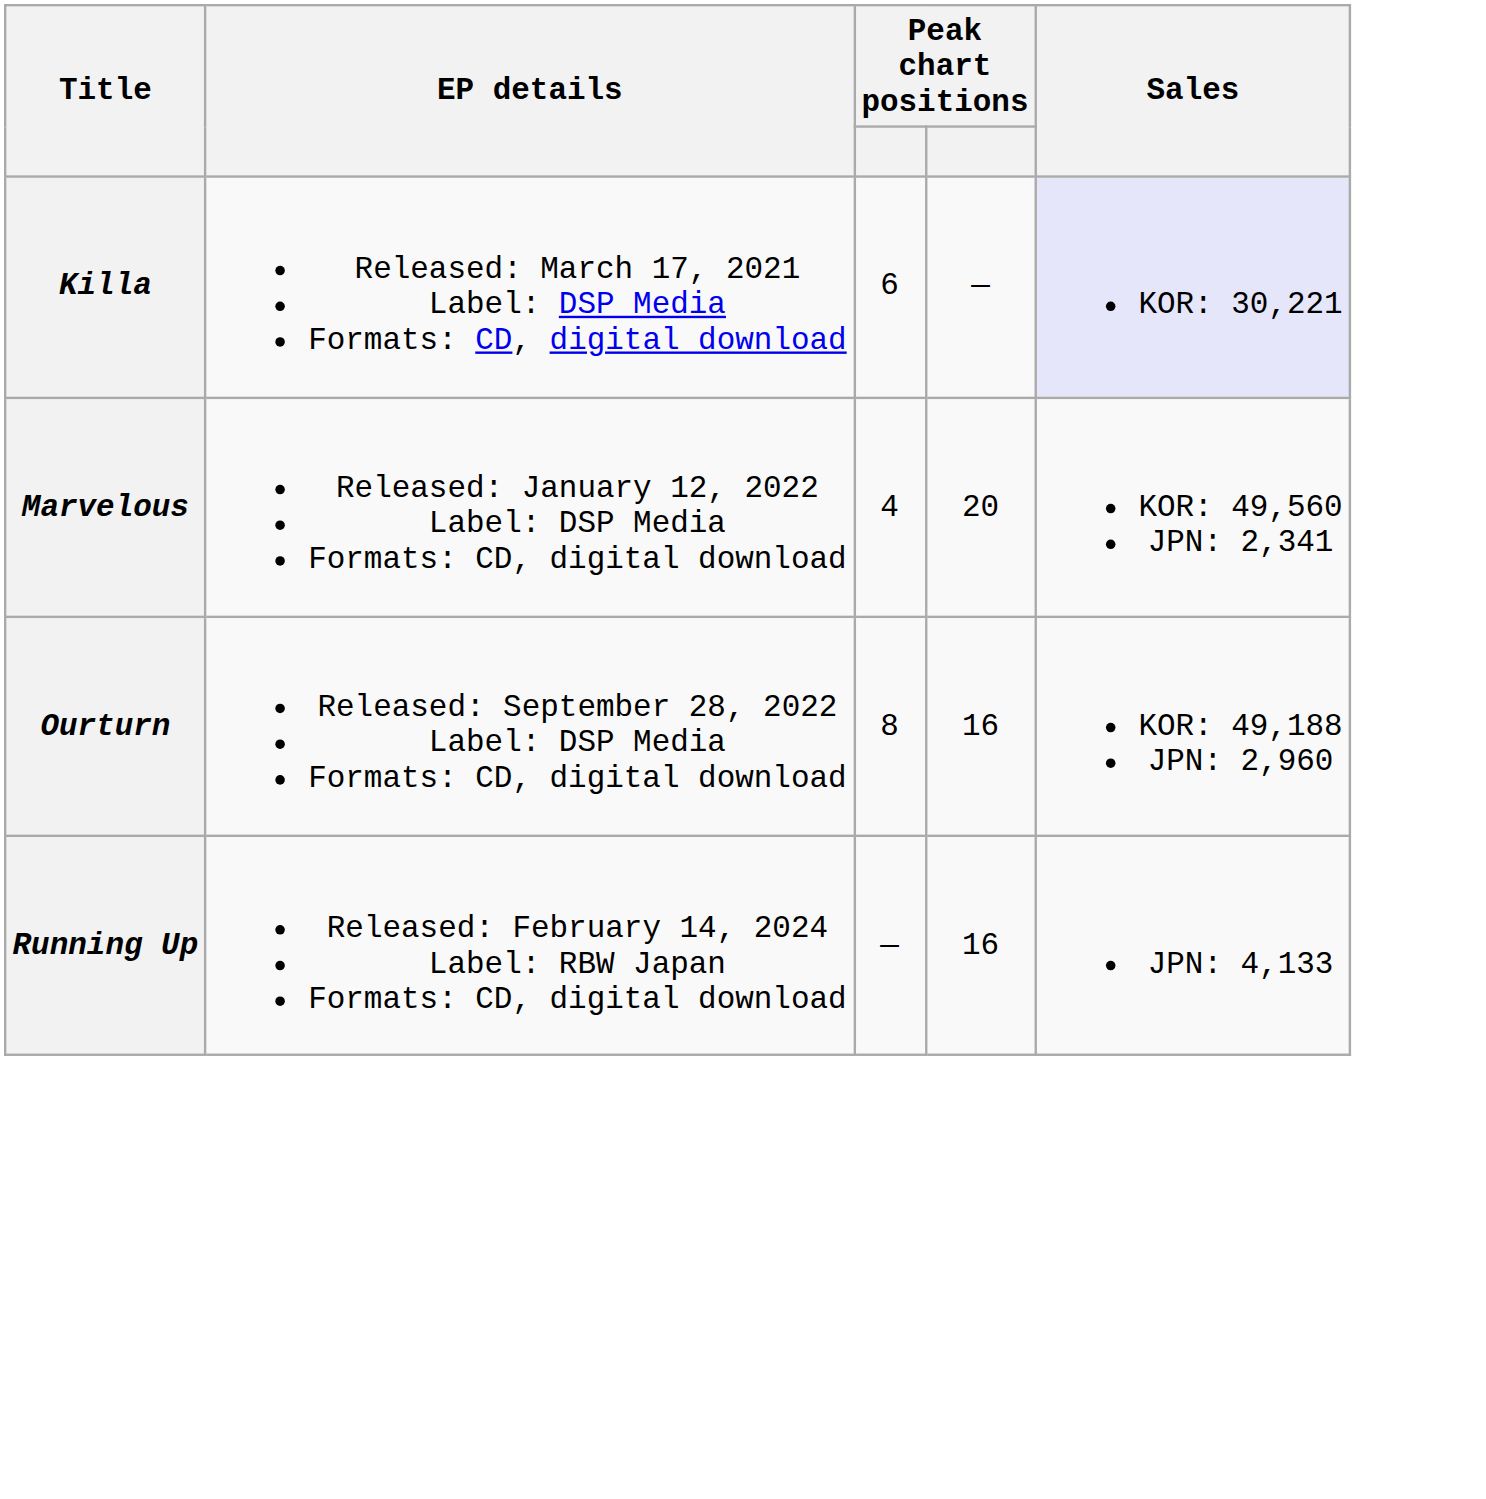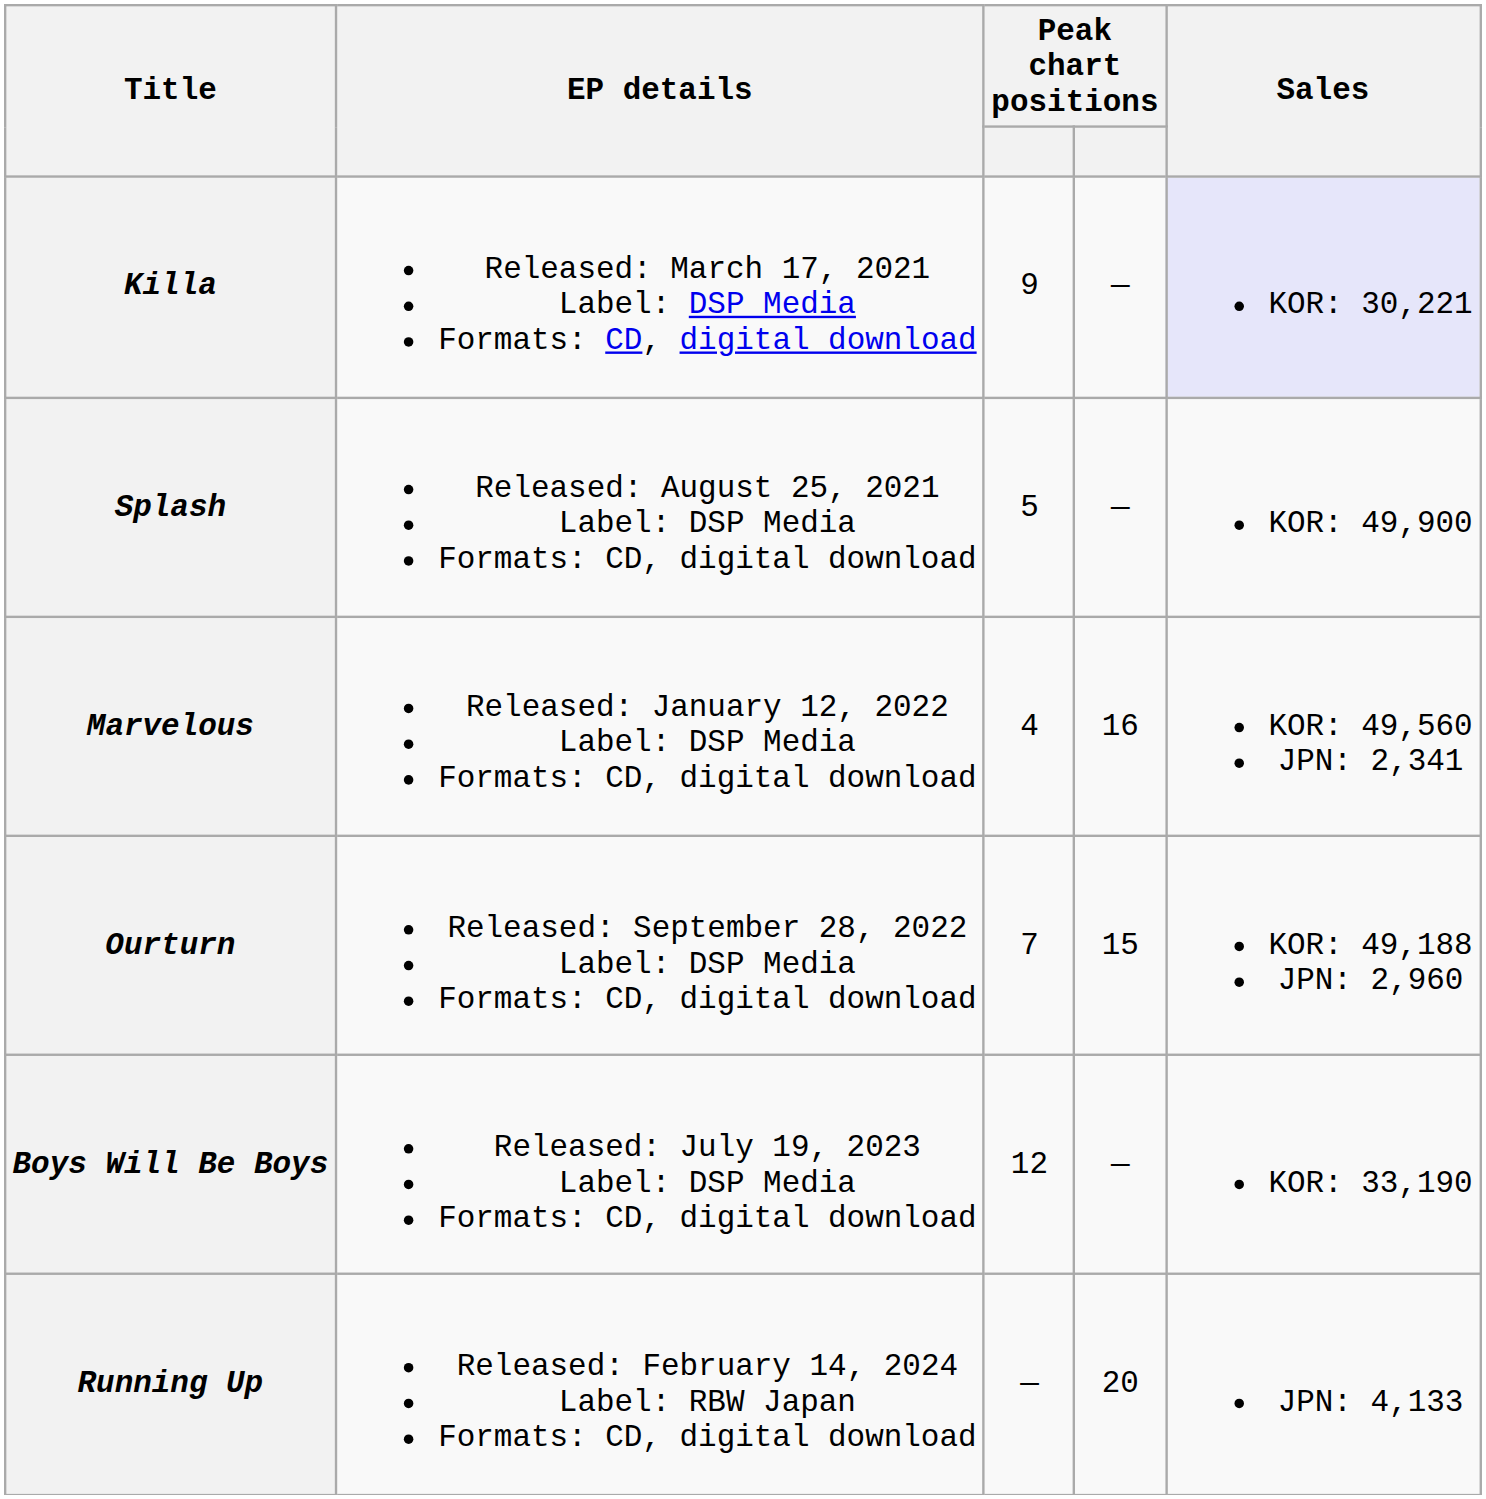Killa | column 3: 6 -> 9
+ row: Splash | Released: August 25, 2021 Label: DSP Media Formats: CD, digital download | 5 | — | KOR: 49,900
Marvelous | column 4: 20 -> 16
Ourturn | column 3: 8 -> 7
Ourturn | column 4: 16 -> 15
+ row: Boys Will Be Boys | Released: July 19, 2023 Label: DSP Media Formats: CD, digital download | 12 | — | KOR: 33,190
Running Up | column 4: 16 -> 20
